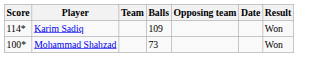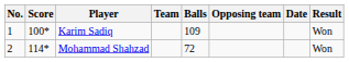+ column: No. | 1 | 2
Karim Sadiq | Score: 114* -> 100*
Mohammad Shahzad | Score: 100* -> 114*
Mohammad Shahzad | Balls: 73 -> 72
